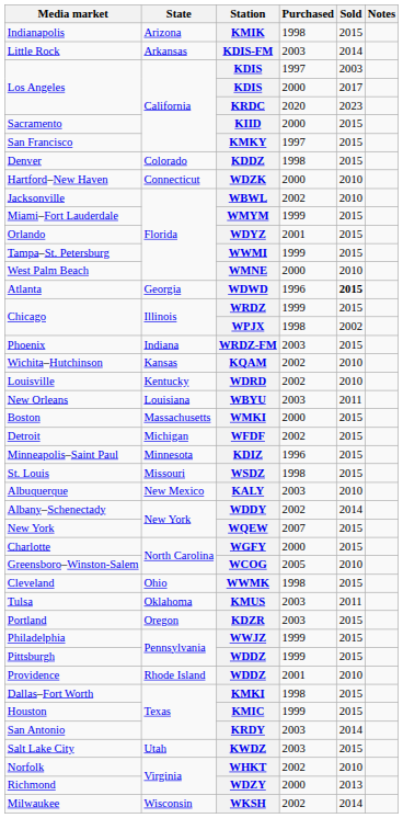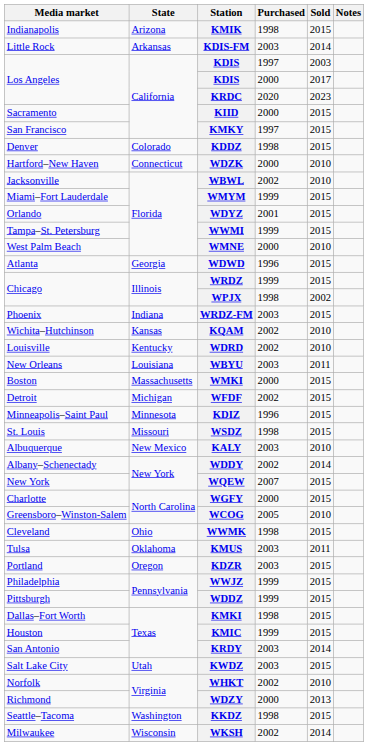WDWD | Sold: bold -> normal
- row: Providence | Rhode Island | WDDZ | 2001 | 2010
+ row: Seattle–Tacoma | Washington | KKDZ | 1998 | 2015
